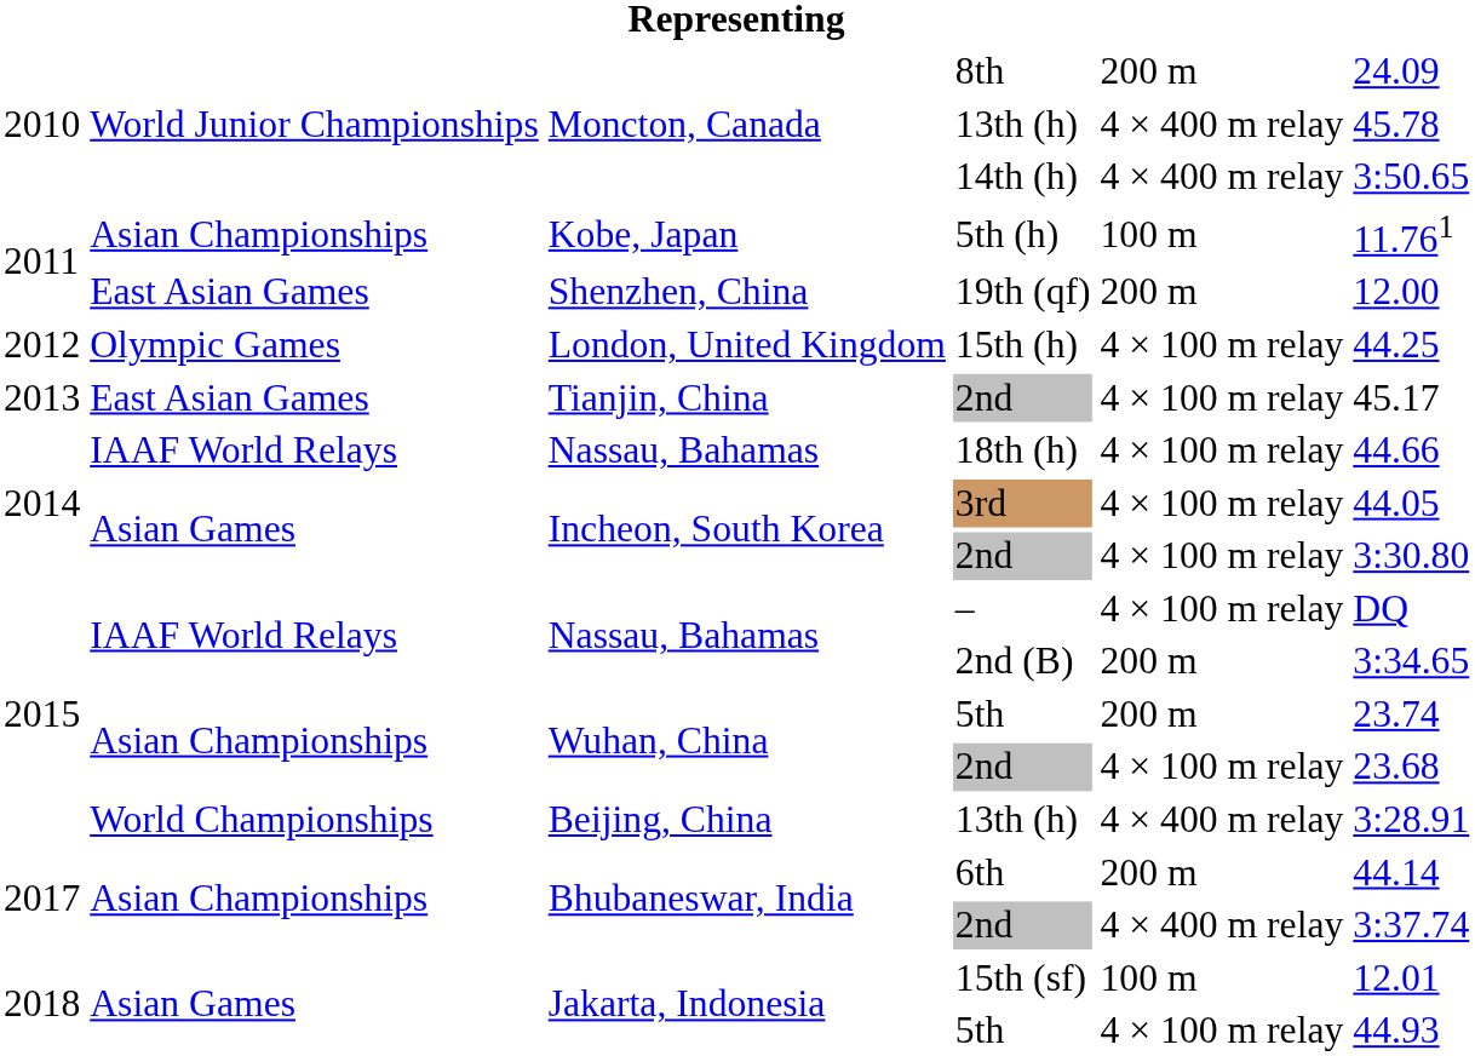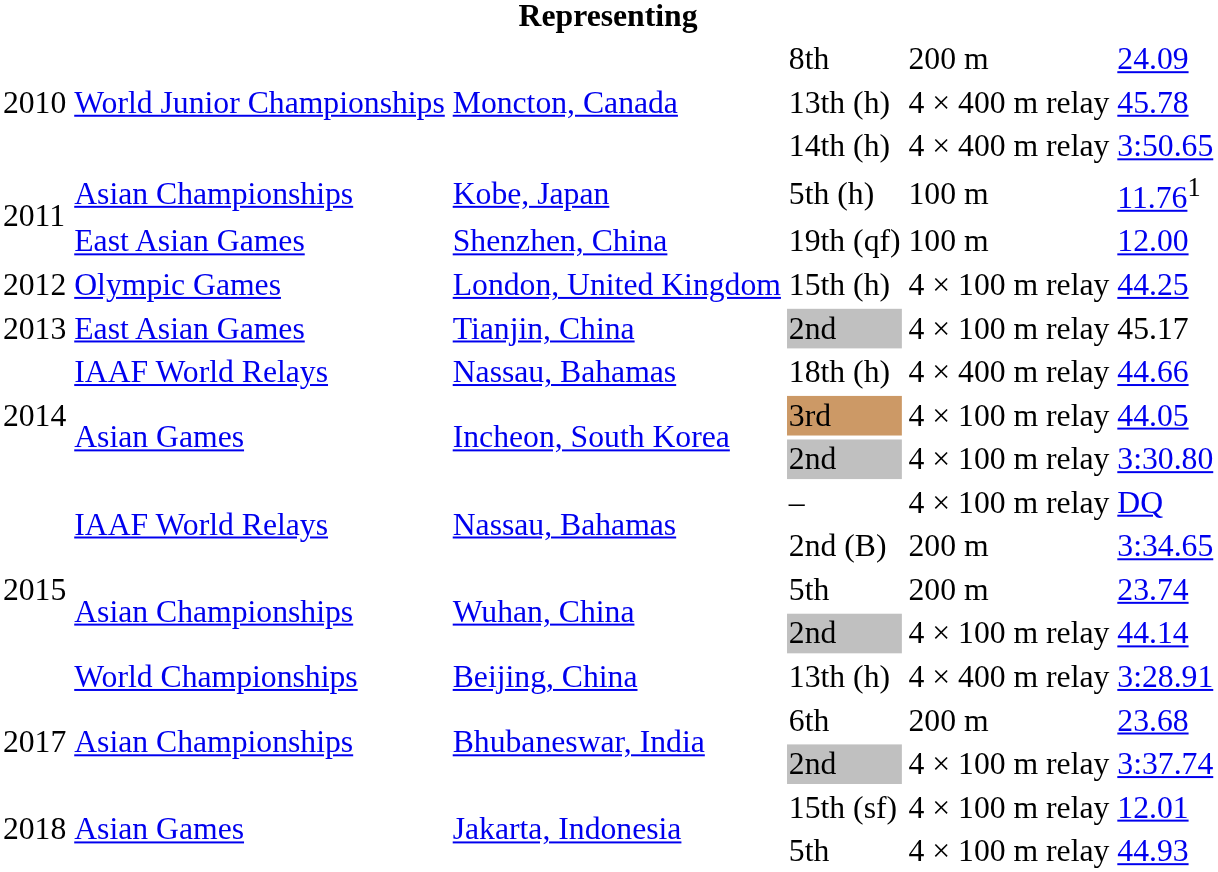19th (qf) | column 5: 200 m -> 100 m
18th (h) | column 5: 4 × 100 m relay -> 4 × 400 m relay
Wuhan, China / 2nd | column 6: 23.68 -> 44.14
6th | column 6: 44.14 -> 23.68
Bhubaneswar, India / 2nd | column 5: 4 × 400 m relay -> 4 × 100 m relay
15th (sf) | column 5: 100 m -> 4 × 100 m relay
